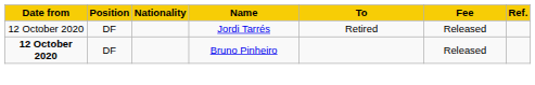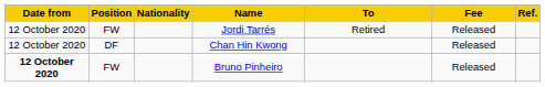Jordi Tarrés | Position: DF -> FW
+ row: 12 October 2020 | DF | Chan Hin Kwong | Released
Bruno Pinheiro | Position: DF -> FW
